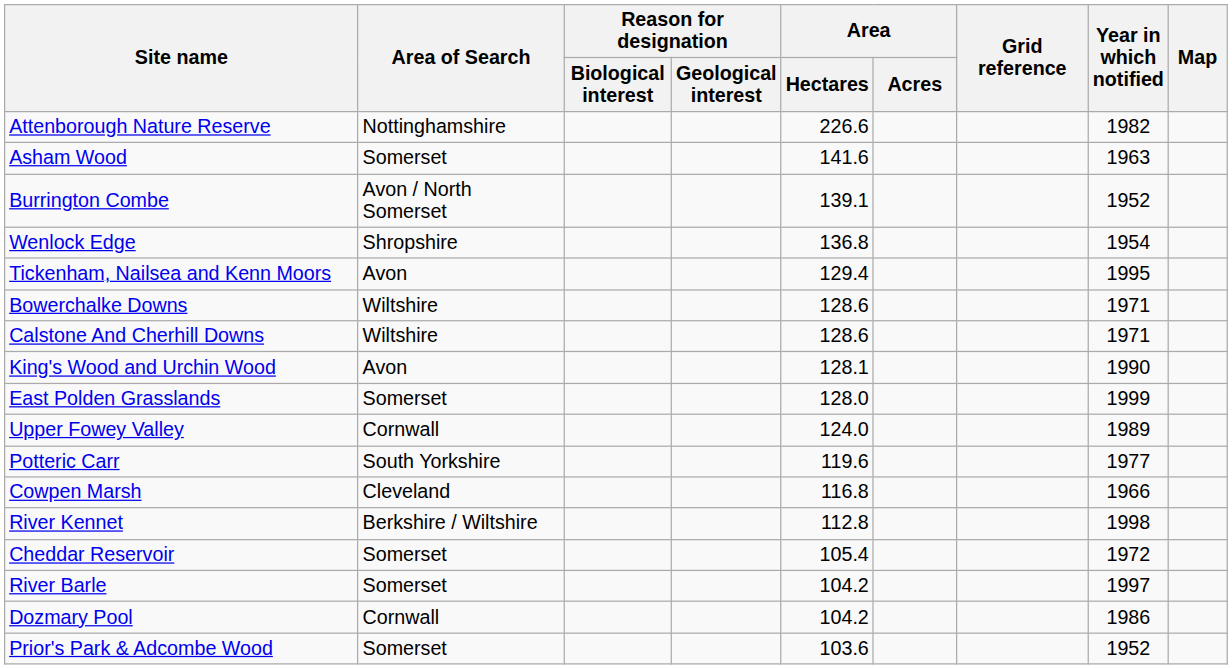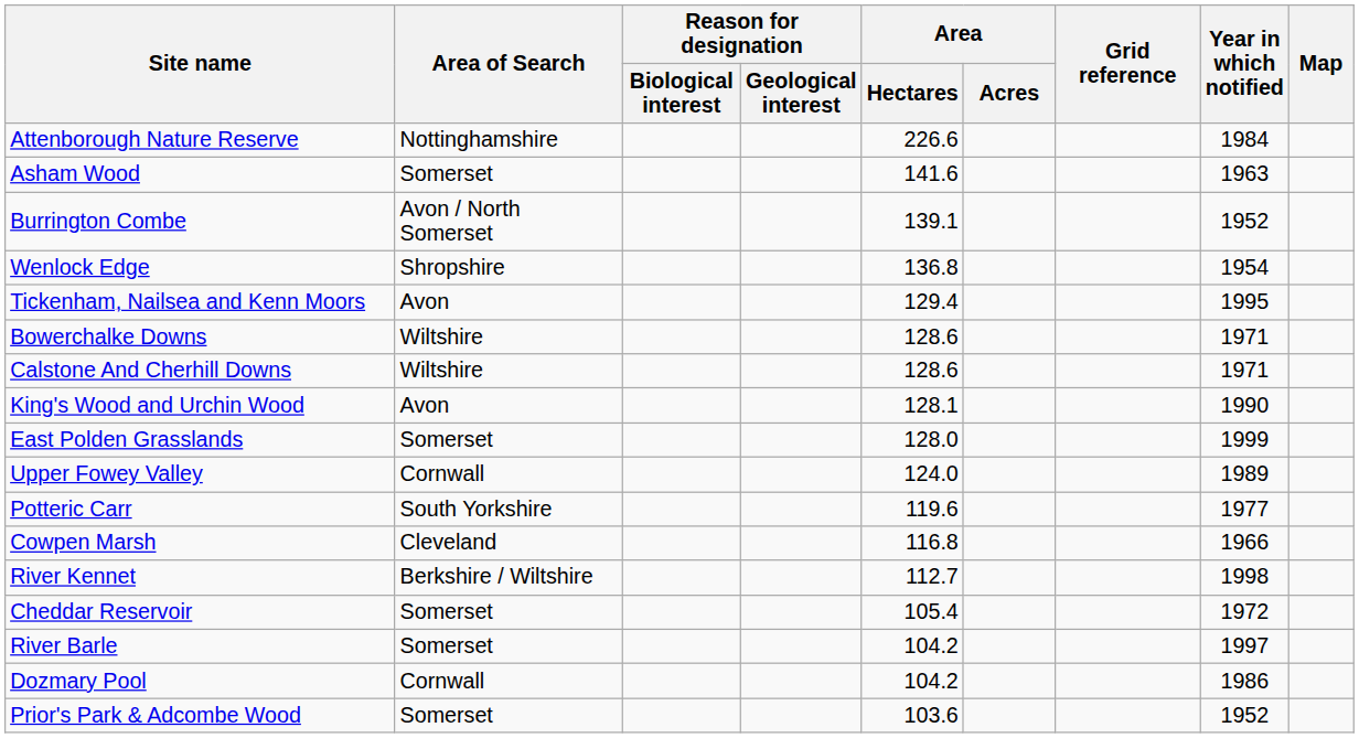Attenborough Nature Reserve | Year in which notified: 1982 -> 1984
River Kennet | Area / Hectares: 112.8 -> 112.7
